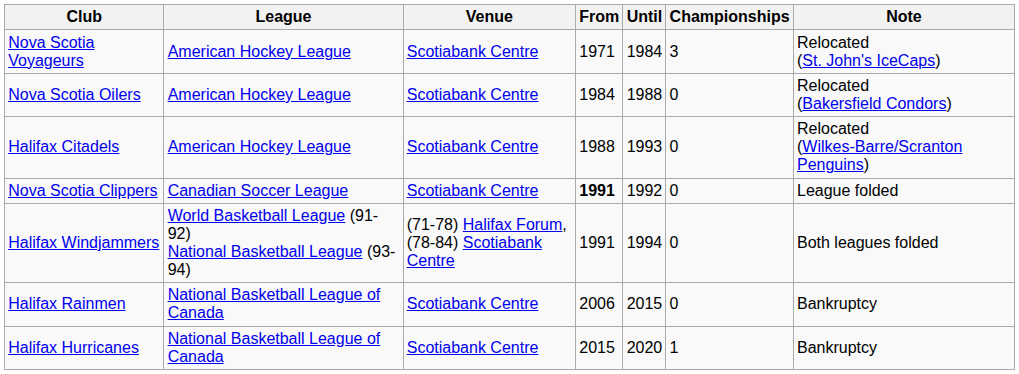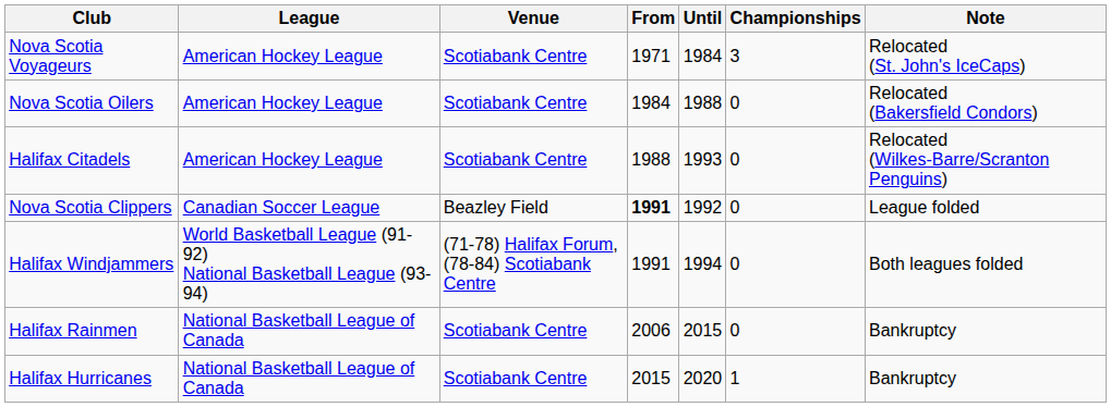Nova Scotia Clippers | Venue: Scotiabank Centre -> Beazley Field
